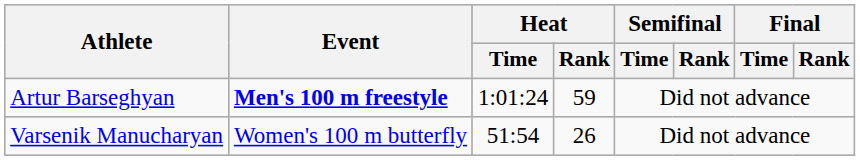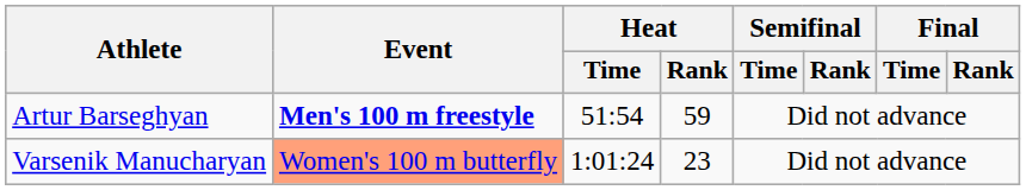Artur Barseghyan | Heat / Time: 1:01:24 -> 51:54
Varsenik Manucharyan | Event: no background -> lightsalmon background
Varsenik Manucharyan | Heat / Time: 51:54 -> 1:01:24
Varsenik Manucharyan | Heat / Rank: 26 -> 23
